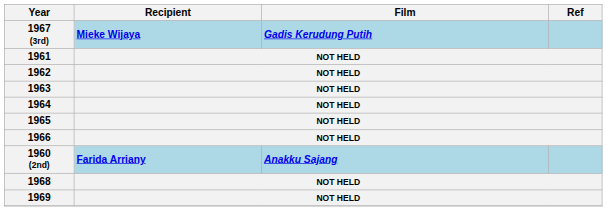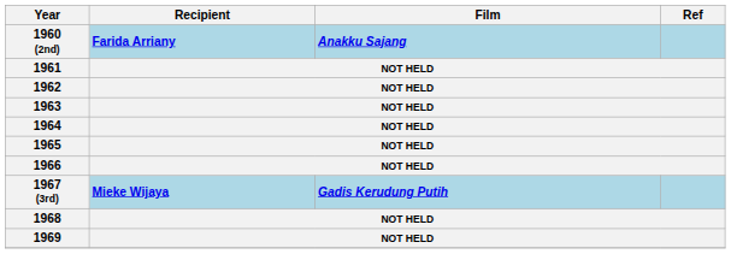rows swapped: 1960 (2nd) <-> 1967 (3rd)
